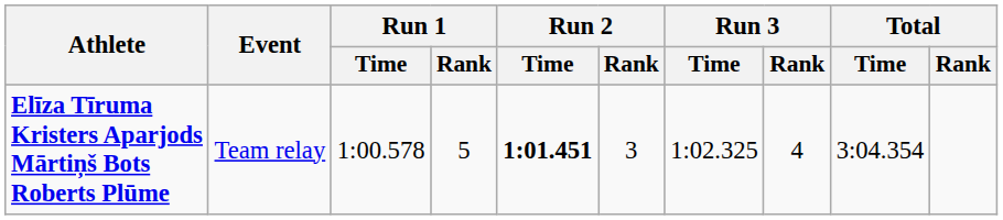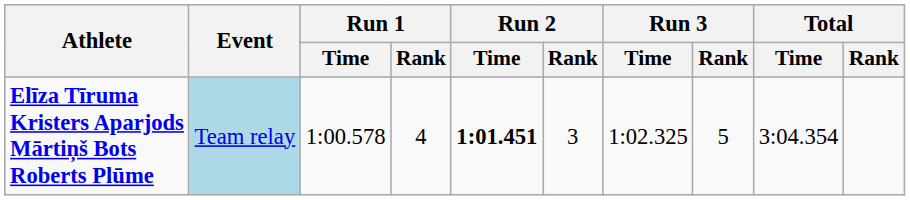Elīza Tīruma Kristers Aparjods Mārtiņš Bots Roberts Plūme | Event: no background -> lightblue background
Elīza Tīruma Kristers Aparjods Mārtiņš Bots Roberts Plūme | Run 1 / Rank: 5 -> 4
Elīza Tīruma Kristers Aparjods Mārtiņš Bots Roberts Plūme | Run 3 / Rank: 4 -> 5
